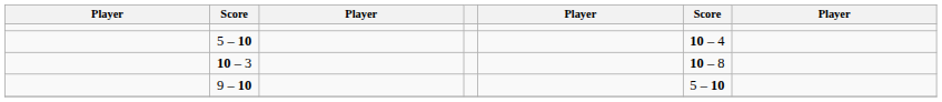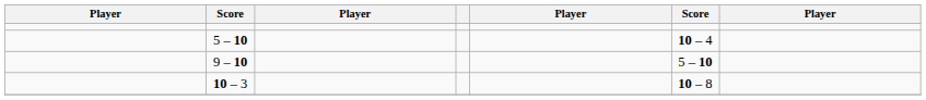rows swapped: 9 – 10 <-> 10 – 3
